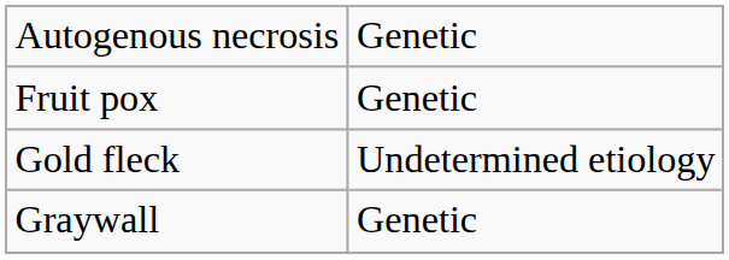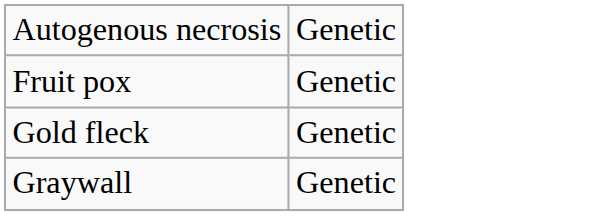Gold fleck | column 2: Undetermined etiology -> Genetic
